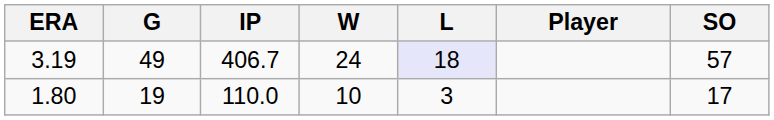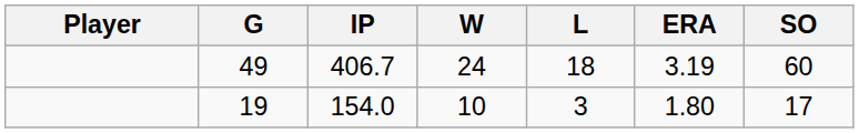columns swapped: Player <-> ERA
49 | L: lavender background -> no background
49 | SO: 57 -> 60
19 | IP: 110.0 -> 154.0
